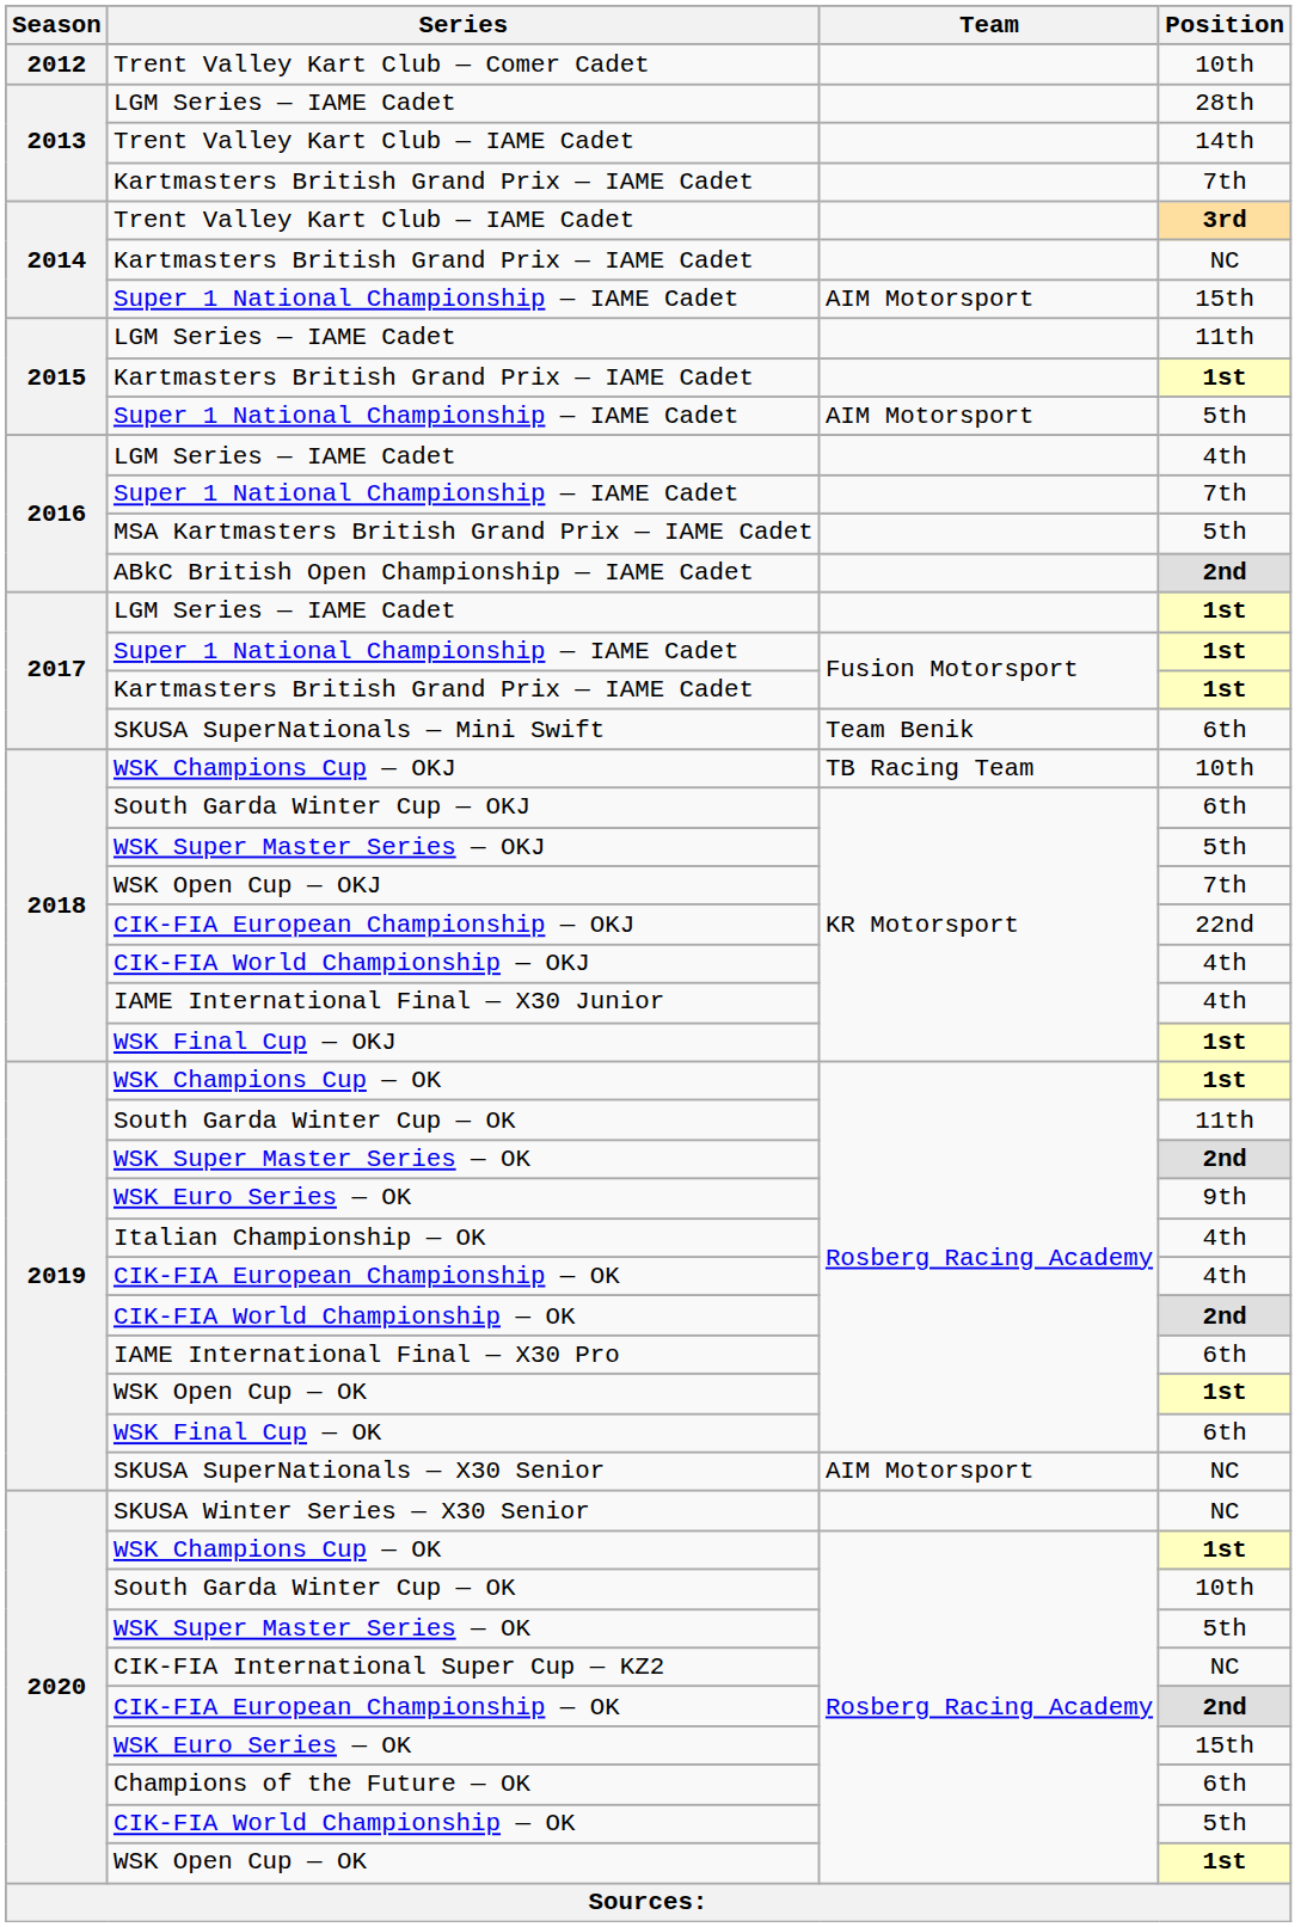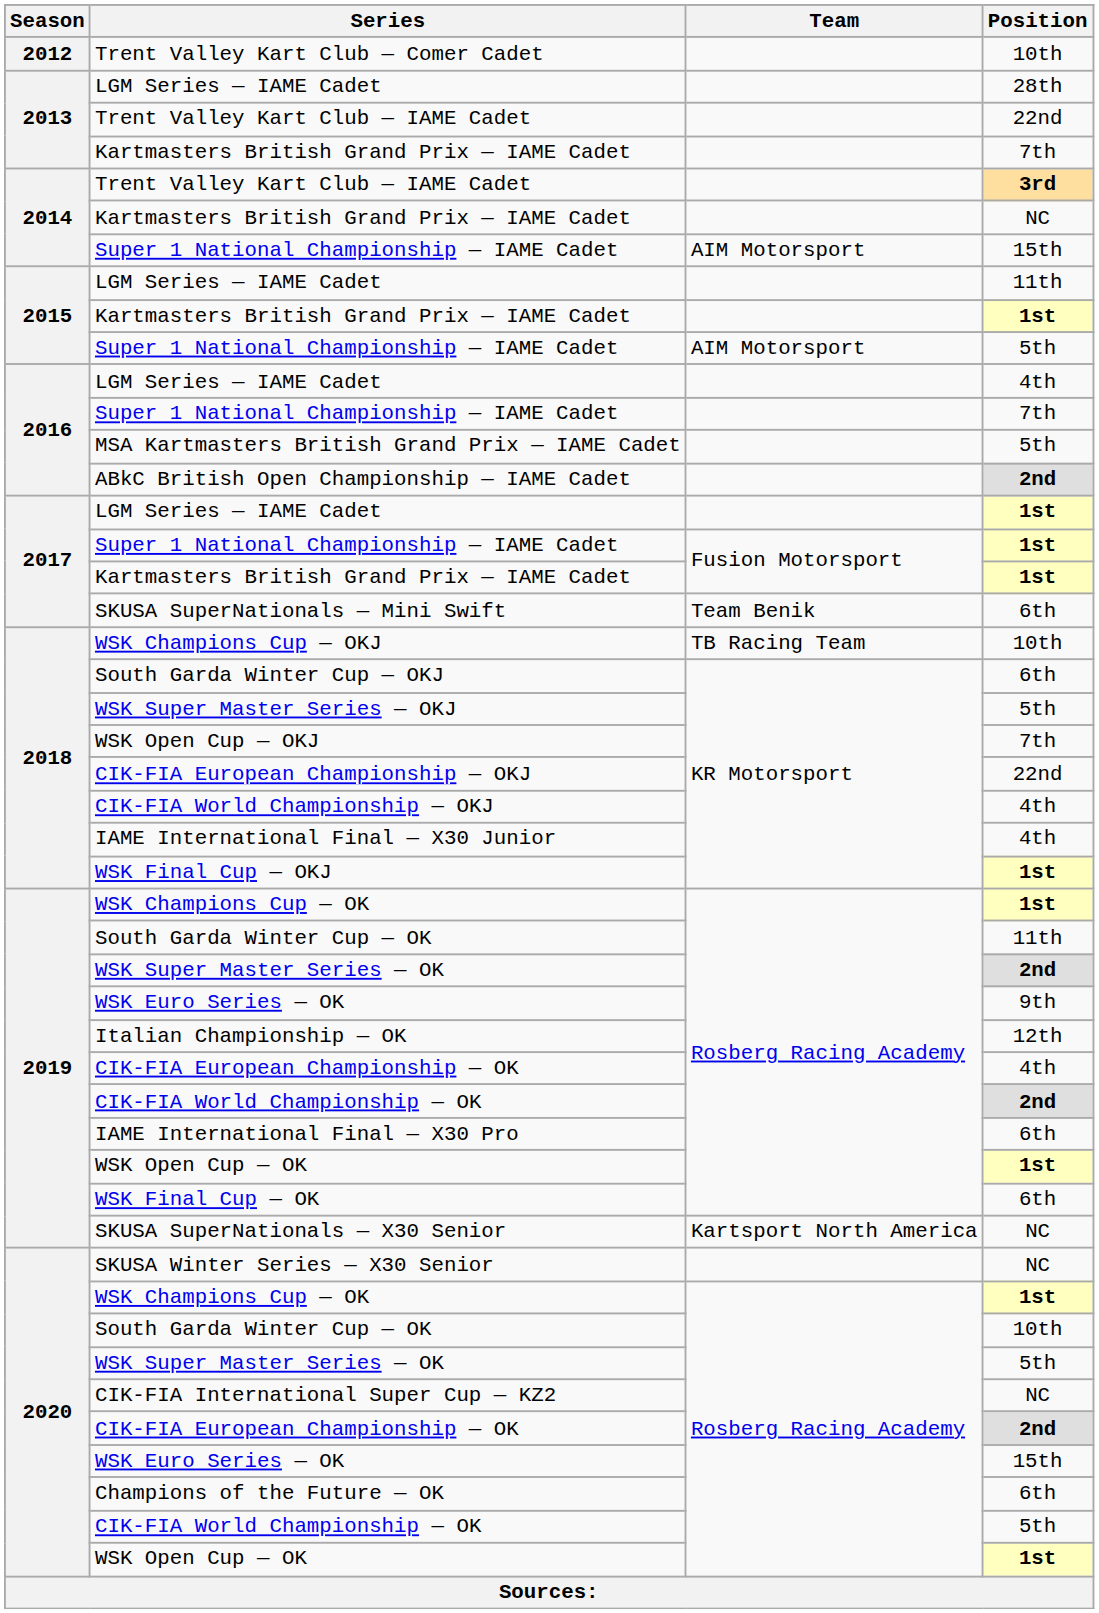2013 / Trent Valley Kart Club — IAME Cadet | Position: 14th -> 22nd
Italian Championship — OK | Position: 4th -> 12th
SKUSA SuperNationals — X30 Senior | Team: AIM Motorsport -> Kartsport North America
